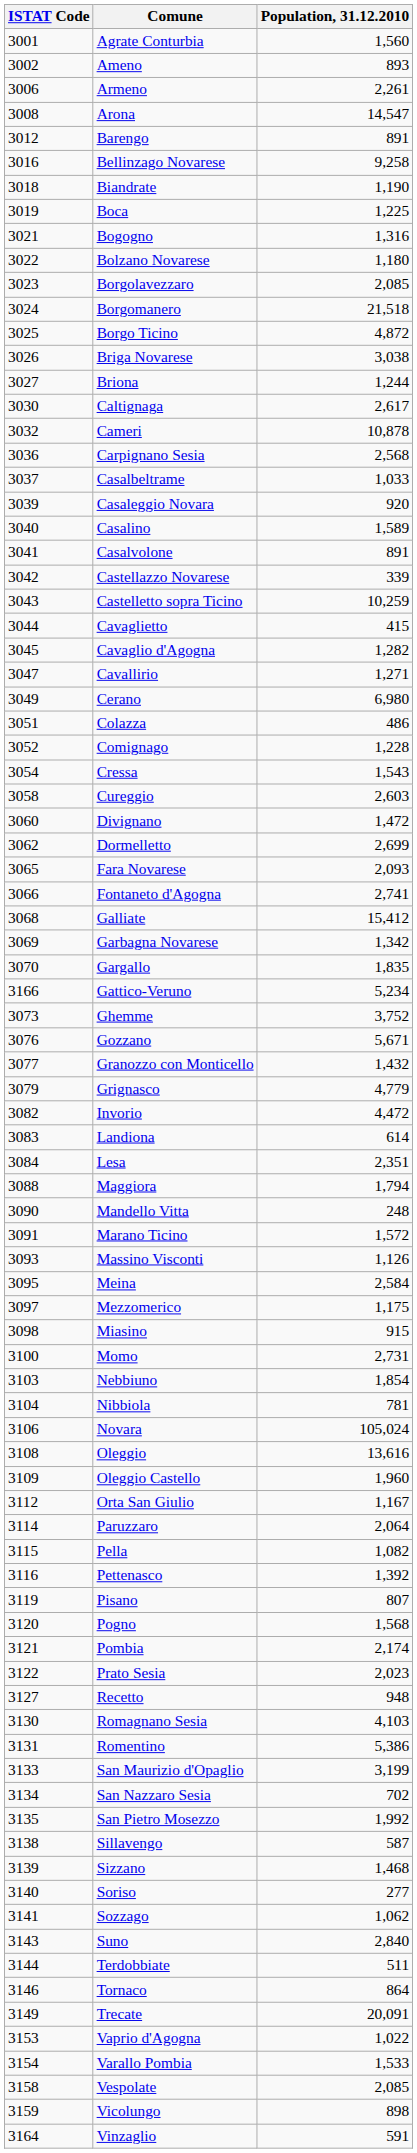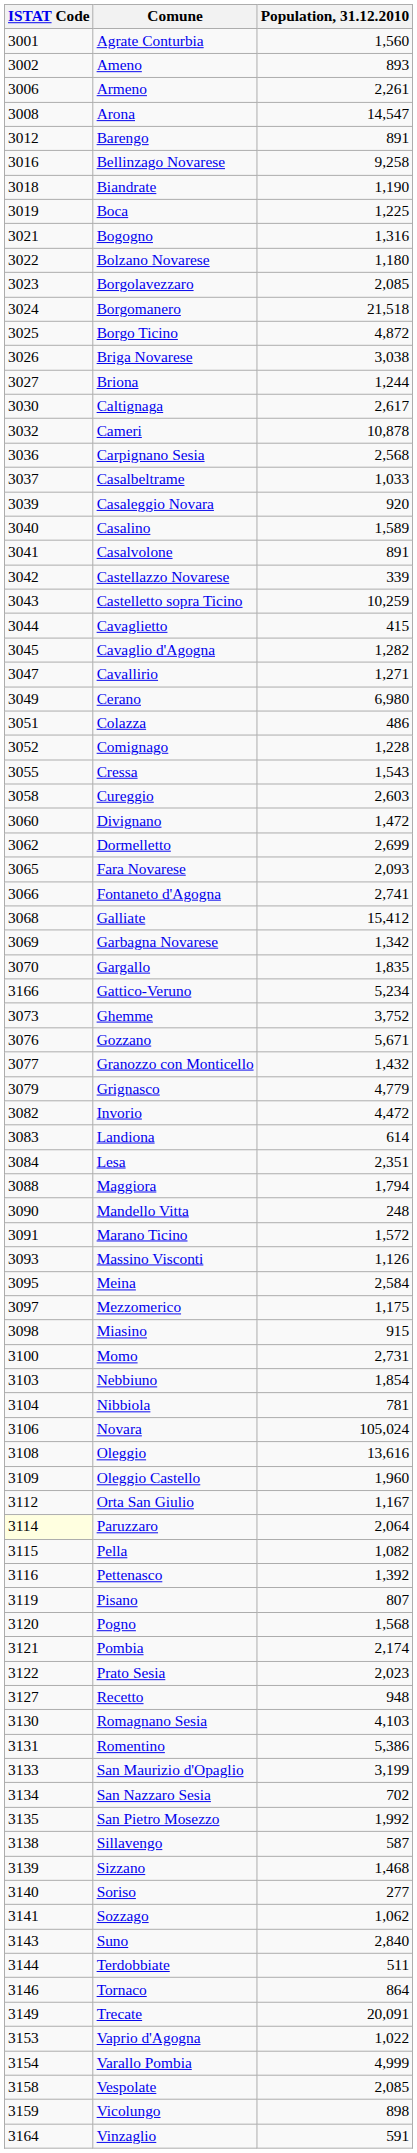Cressa | ISTAT Code: 3054 -> 3055
Paruzzaro | ISTAT Code: no background -> lightyellow background
Varallo Pombia | Population, 31.12.2010: 1,533 -> 4,999
